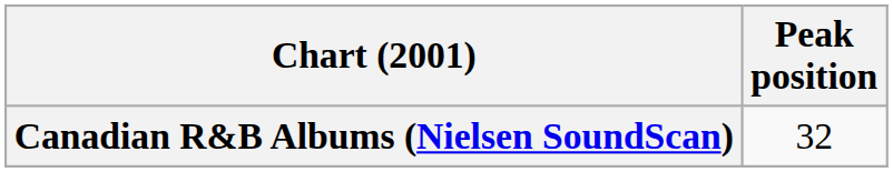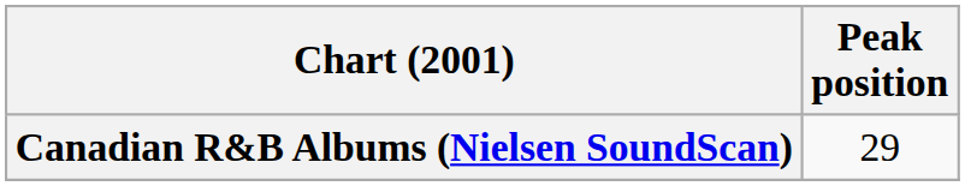Canadian R&B Albums (Nielsen SoundScan) | Peak position: 32 -> 29
